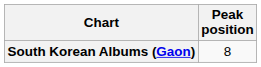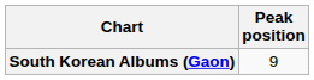South Korean Albums (Gaon) | Peak position: 8 -> 9
